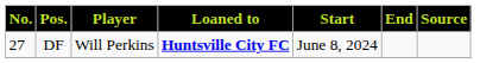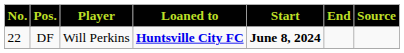DF | No.: 27 -> 22
DF | Start: normal -> bold
